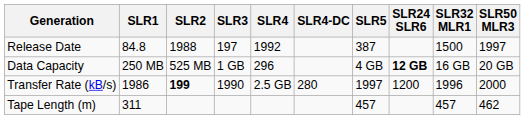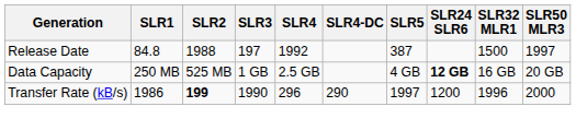Data Capacity | SLR4: 296 -> 2.5 GB
Transfer Rate (kB/s) | SLR4: 2.5 GB -> 296
Transfer Rate (kB/s) | SLR4-DC: 280 -> 290
- row: Tape Length (m) | 311 | 457 | 457 | 462
